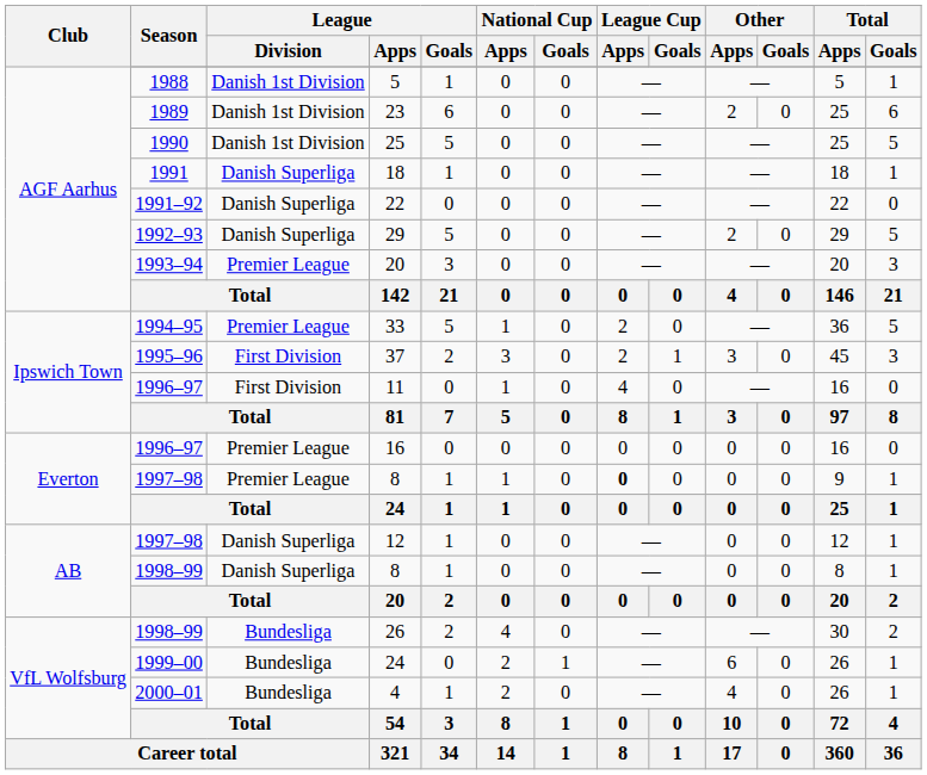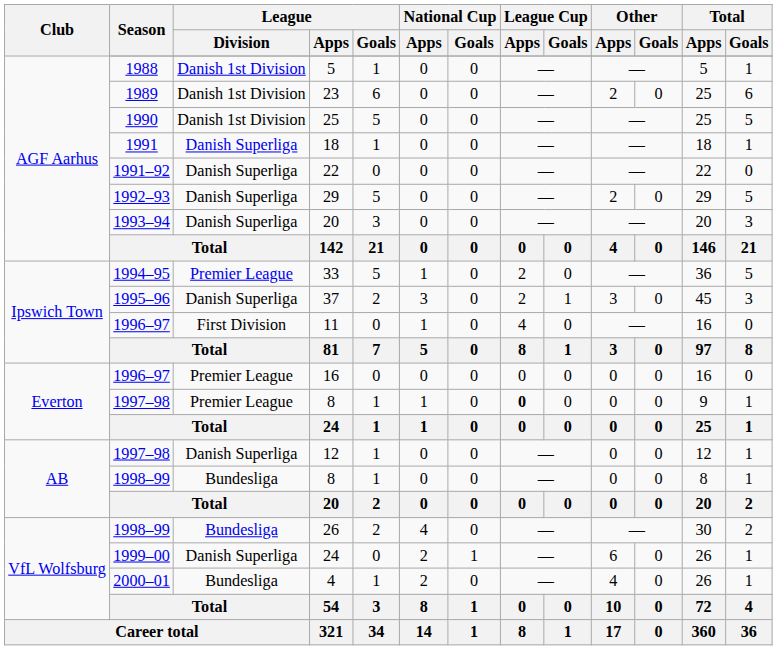1993–94 / 20 | League / Division: Premier League -> Danish Superliga
37 | League / Division: First Division -> Danish Superliga
1998–99 / 8 | League / Division: Danish Superliga -> Bundesliga
1999–00 / 24 | League / Division: Bundesliga -> Danish Superliga
